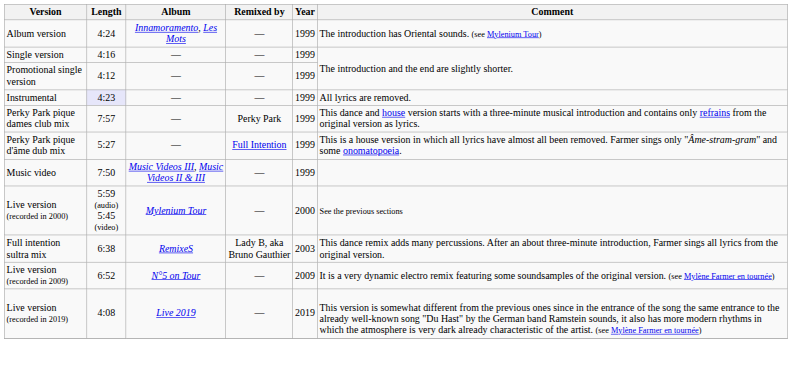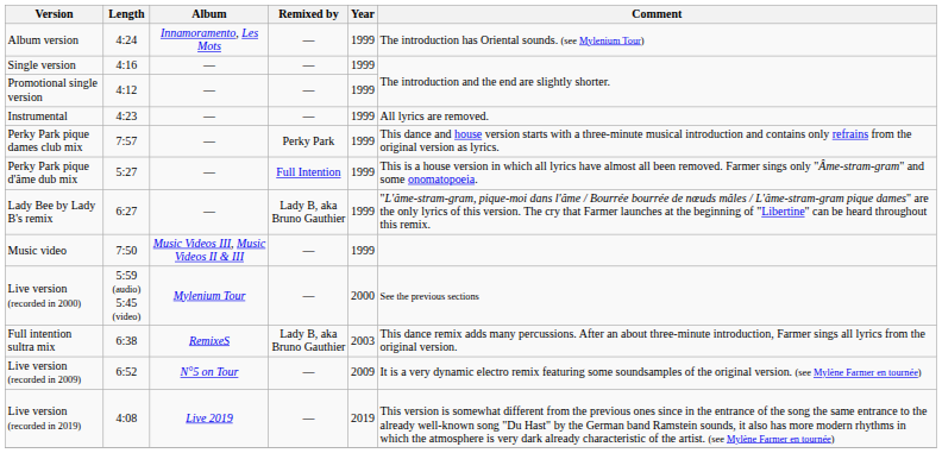Instrumental | Length: lavender background -> no background
+ row: Lady Bee by Lady B's remix | 6:27 | — | Lady B, aka Bruno Gauthier | 1999 | "L'âme-stram-gram, pique-moi dans l'âme / Bourrée bourrée de nœuds mâles / L'âme-stram-gram pique dames" are the only lyrics of this version. The cry that Farmer launches at the beginning of "Libertine" can be heard throughout this remix.
